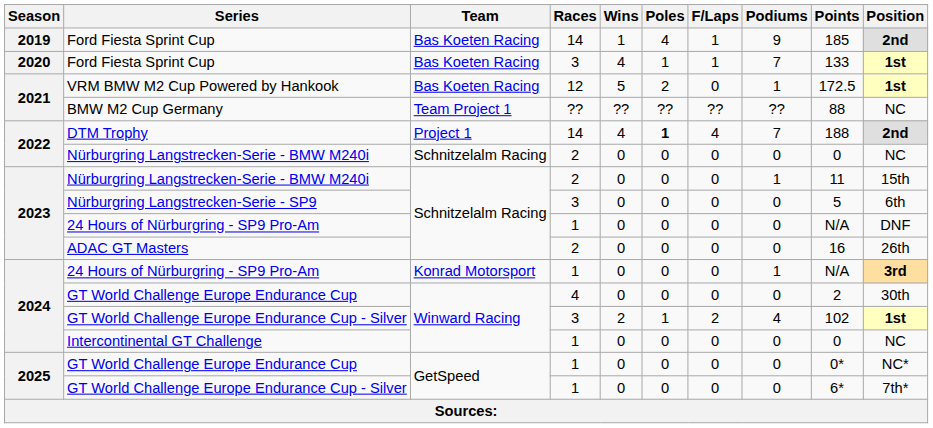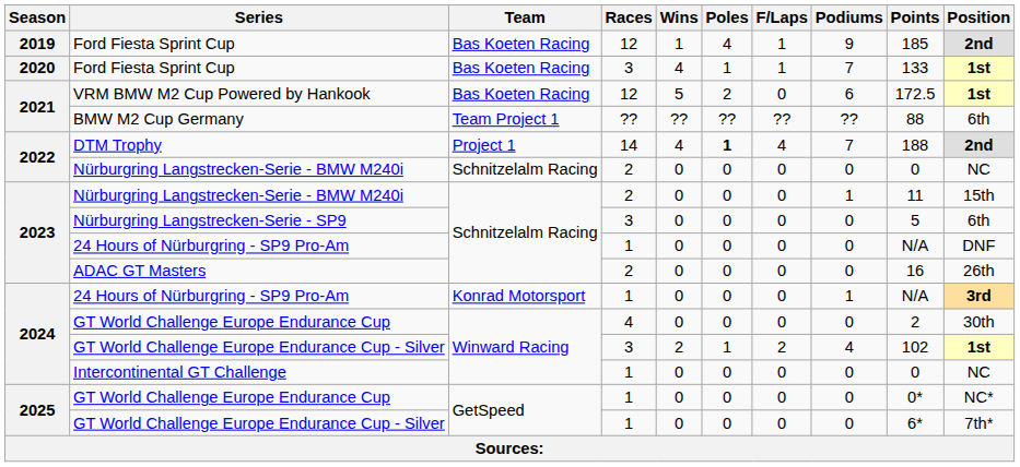2019 / Ford Fiesta Sprint Cup | Races: 14 -> 12
VRM BMW M2 Cup Powered by Hankook | Podiums: 1 -> 6
BMW M2 Cup Germany | Position: NC -> 6th
